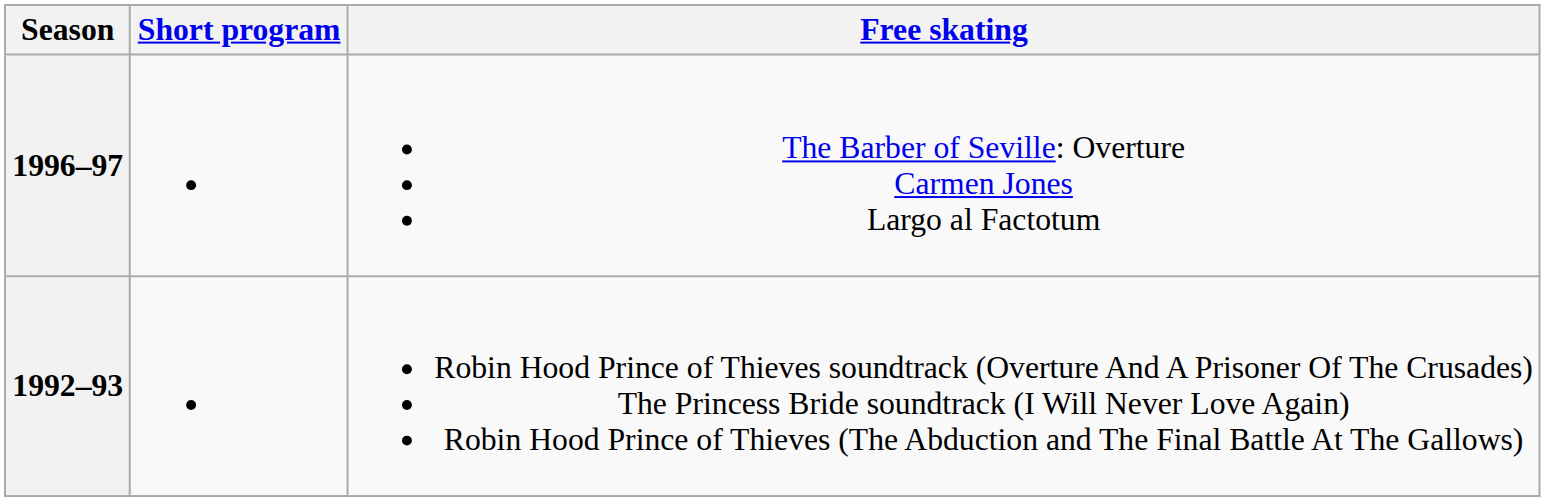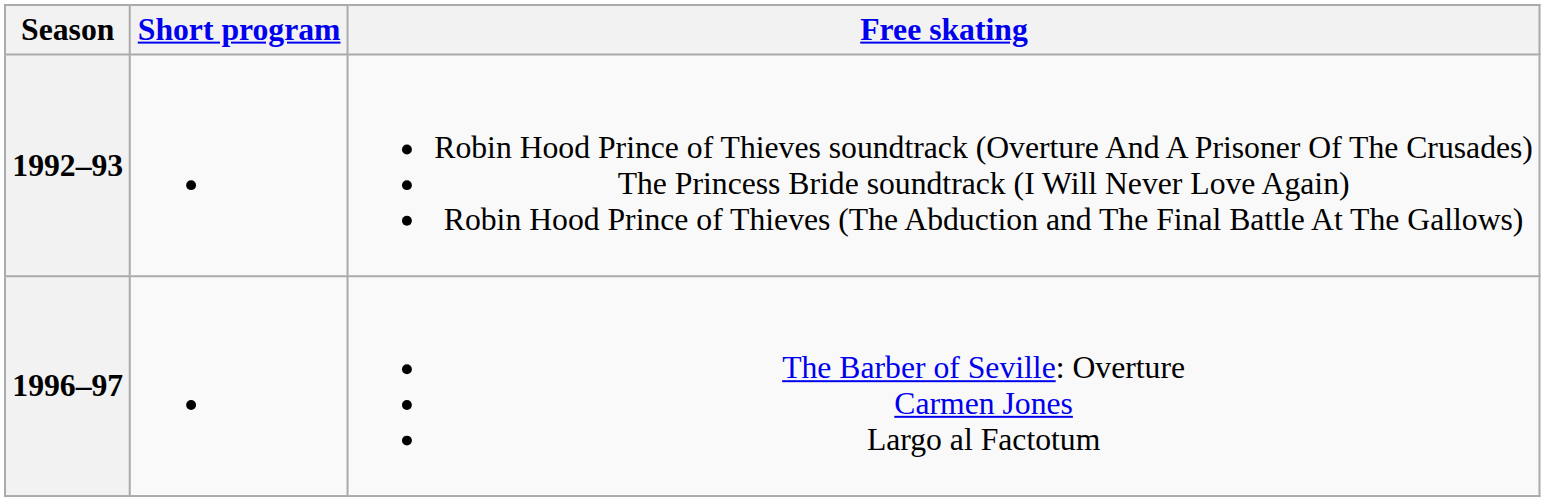rows swapped: 1996–97 <-> 1992–93
